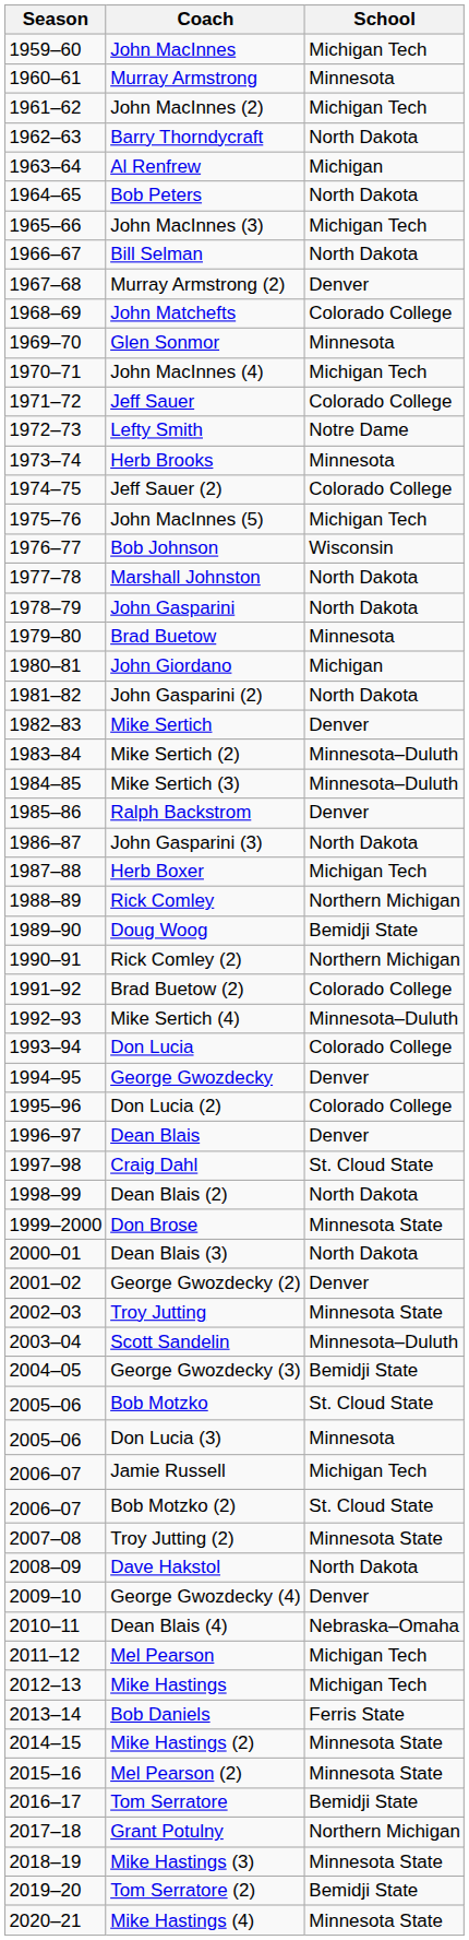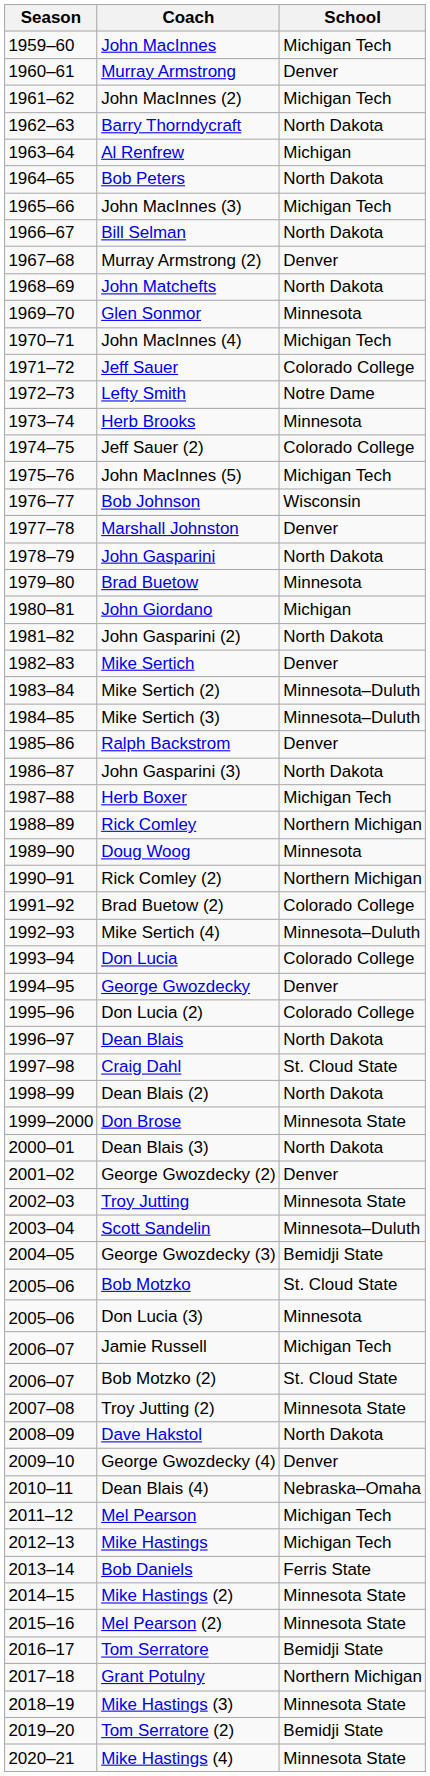Murray Armstrong | School: Minnesota -> Denver
John Matchefts | School: Colorado College -> North Dakota
Marshall Johnston | School: North Dakota -> Denver
Doug Woog | School: Bemidji State -> Minnesota
Dean Blais | School: Denver -> North Dakota
